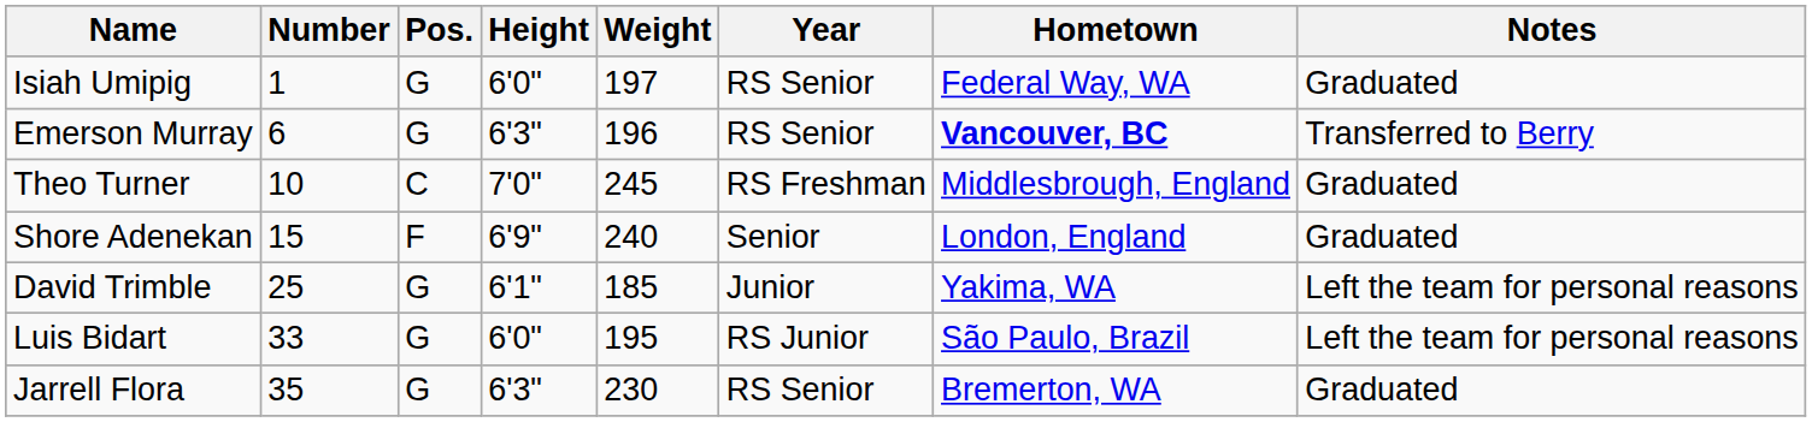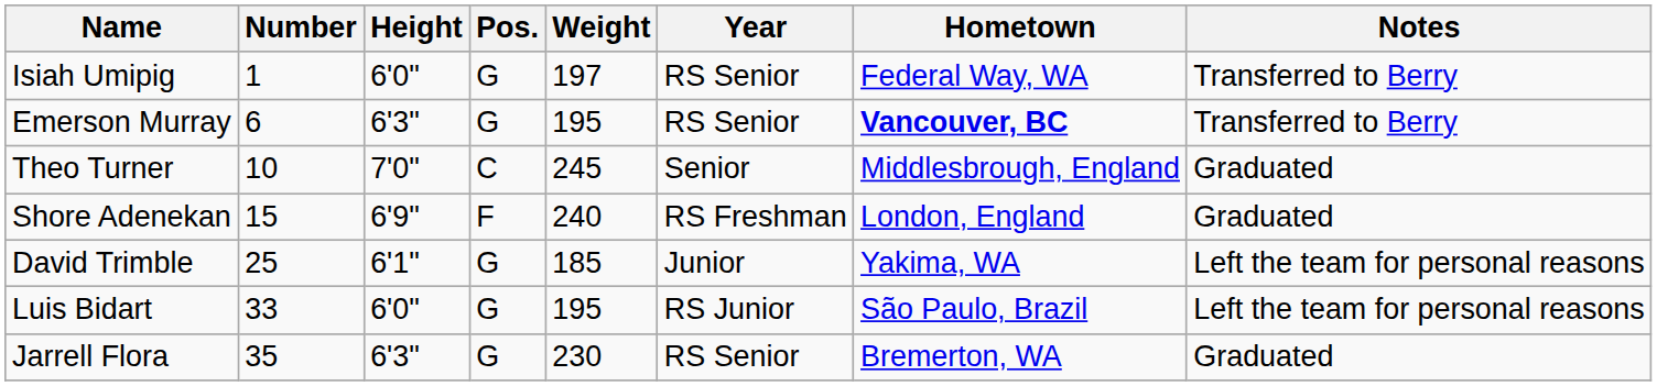columns swapped: Pos. <-> Height
Isiah Umipig | Notes: Graduated -> Transferred to Berry
Emerson Murray | Weight: 196 -> 195
Theo Turner | Year: RS Freshman -> Senior
Shore Adenekan | Year: Senior -> RS Freshman
